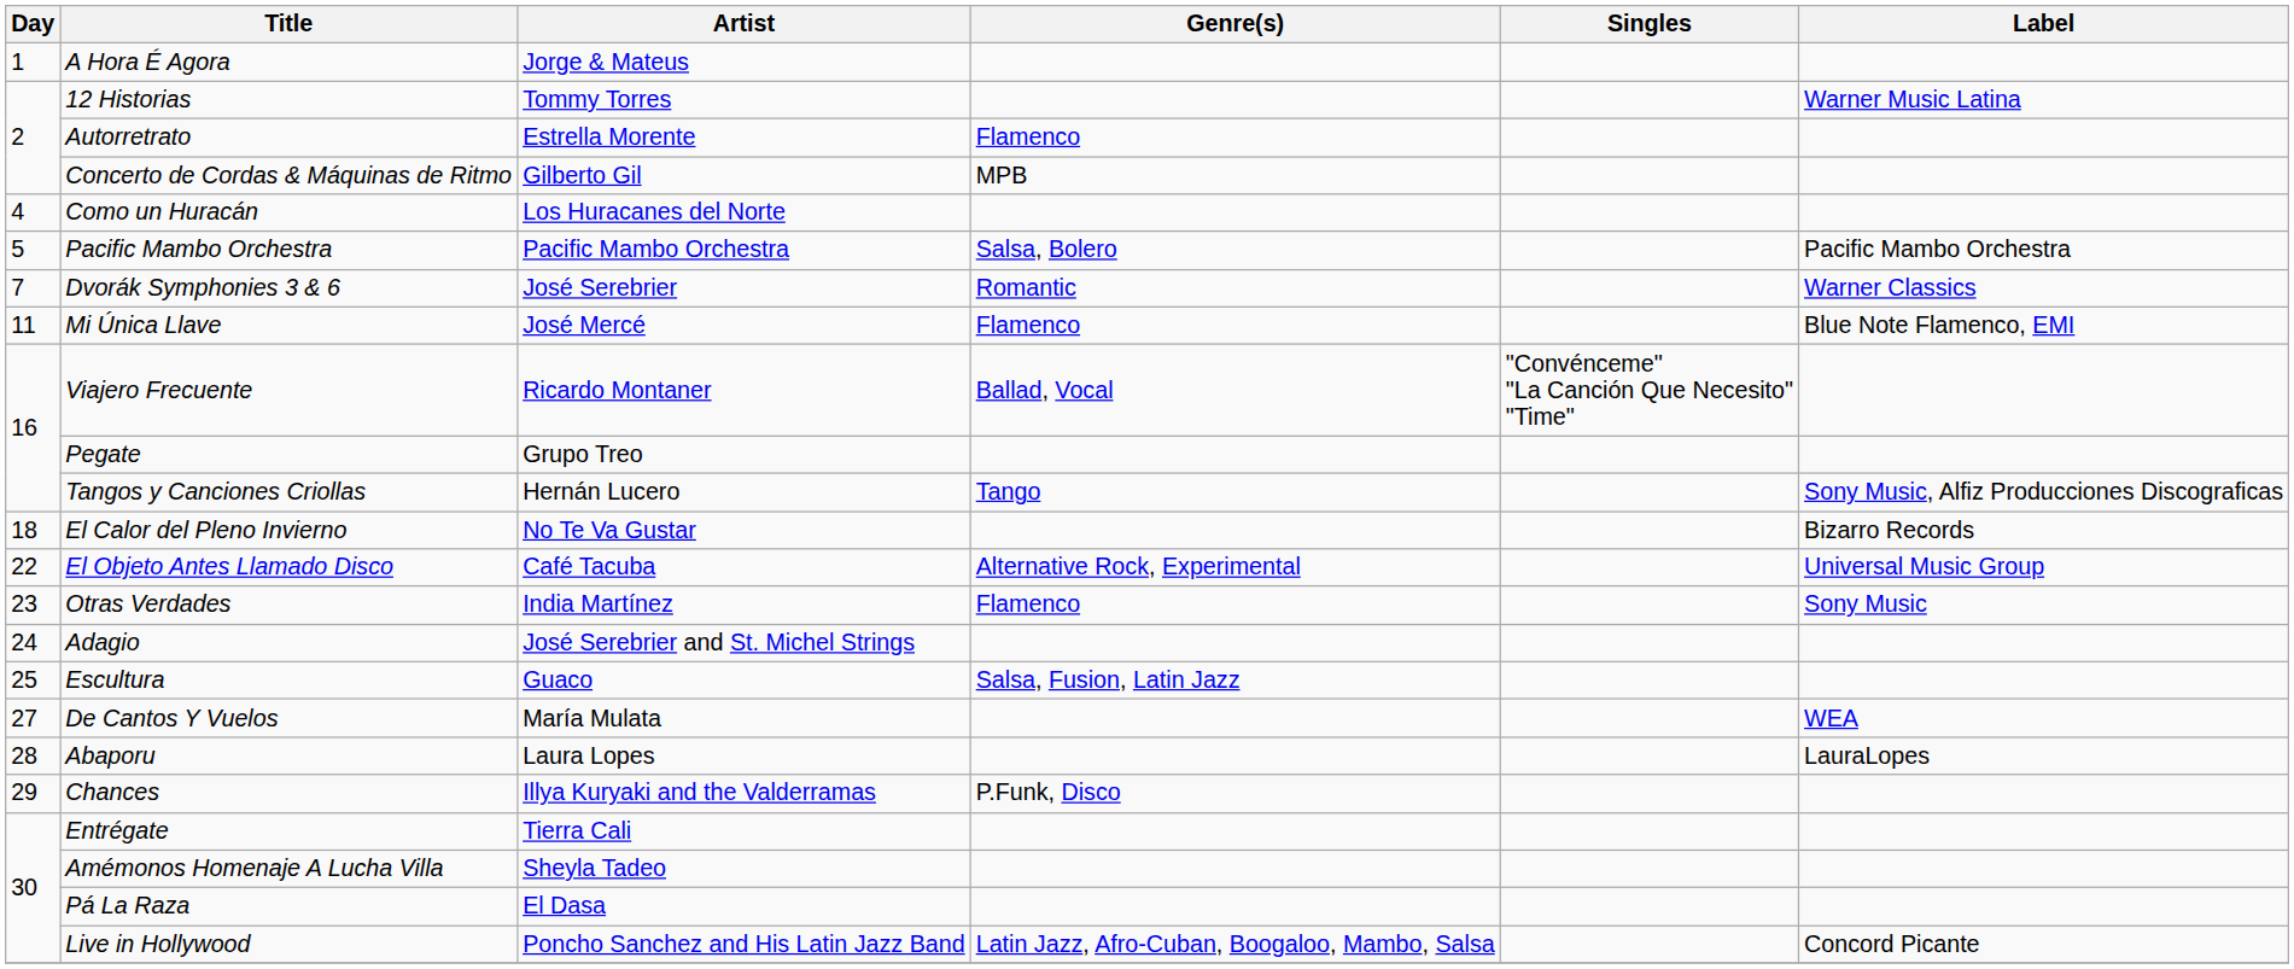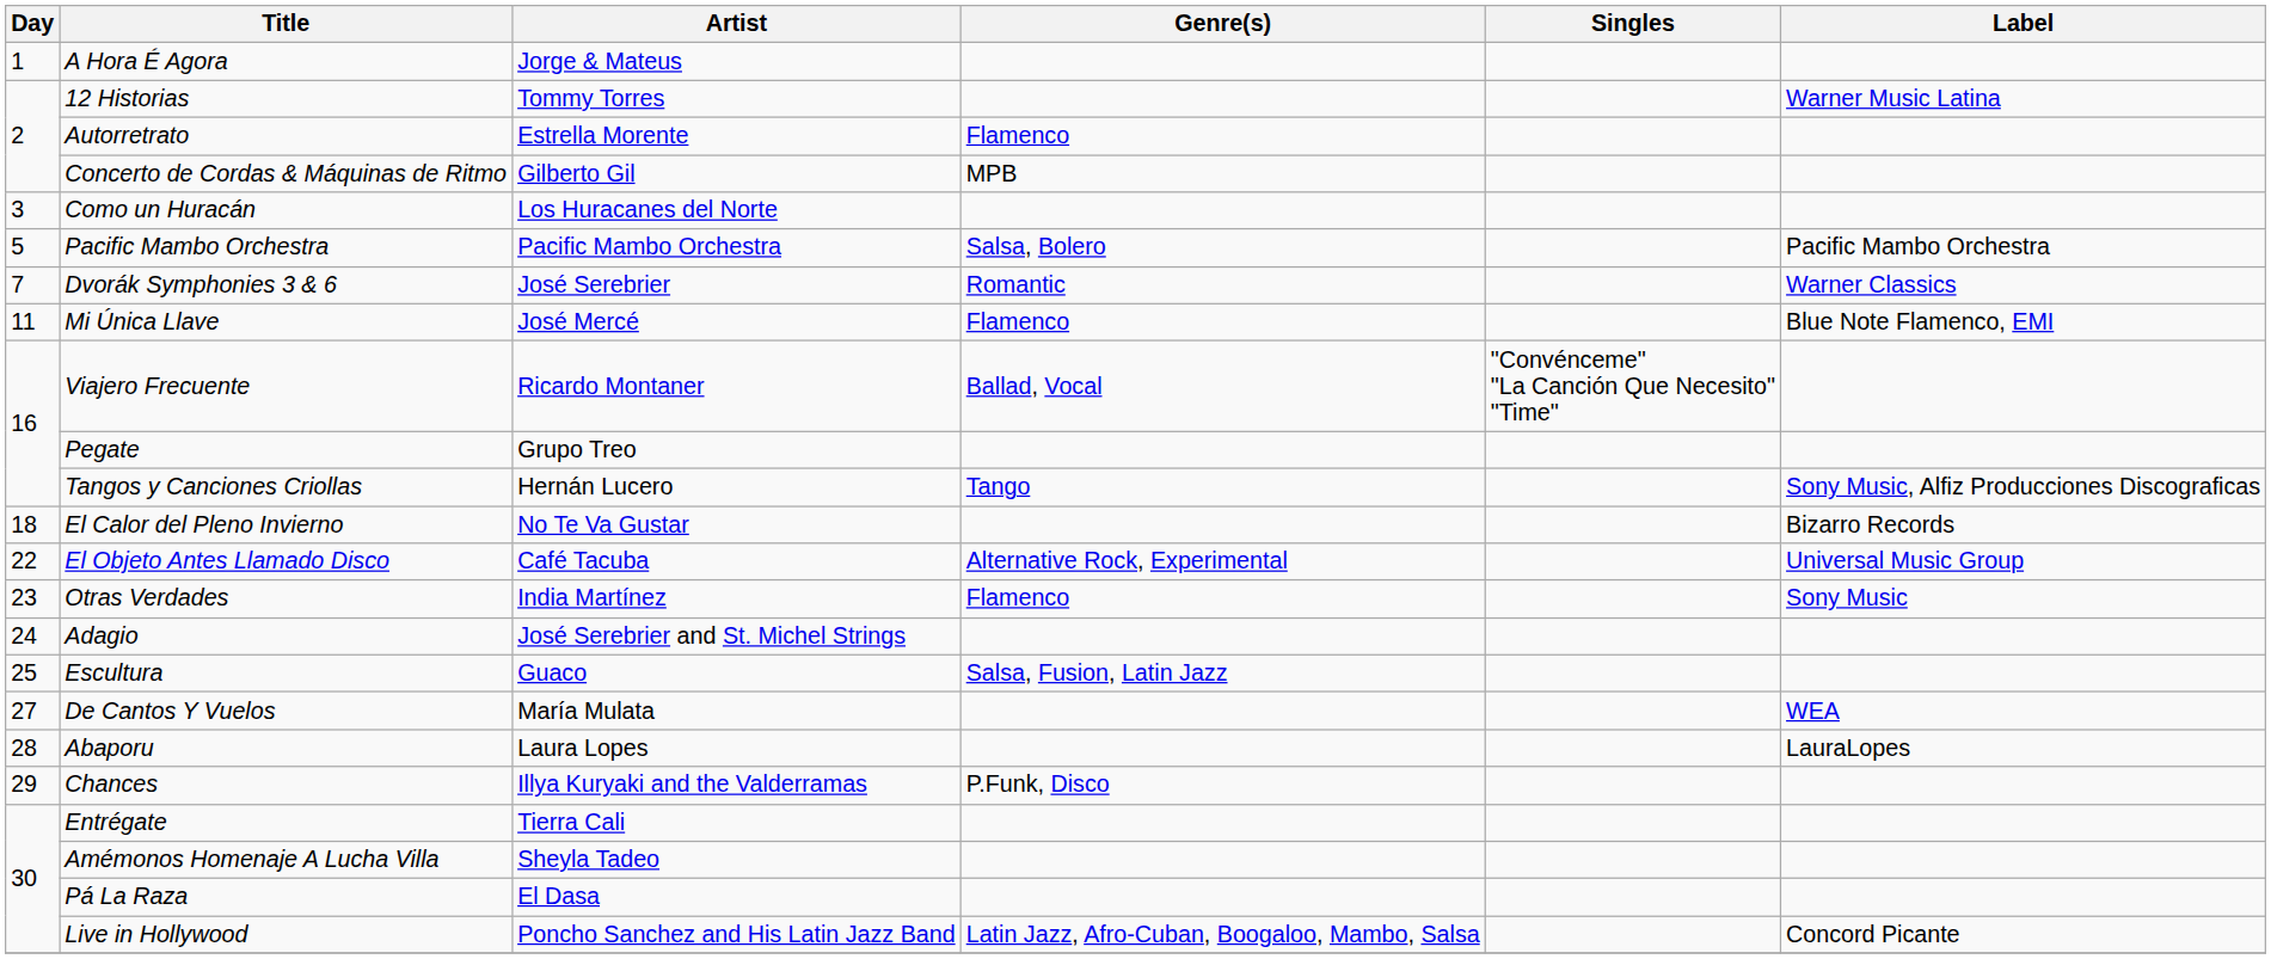Como un Huracán | Day: 4 -> 3
